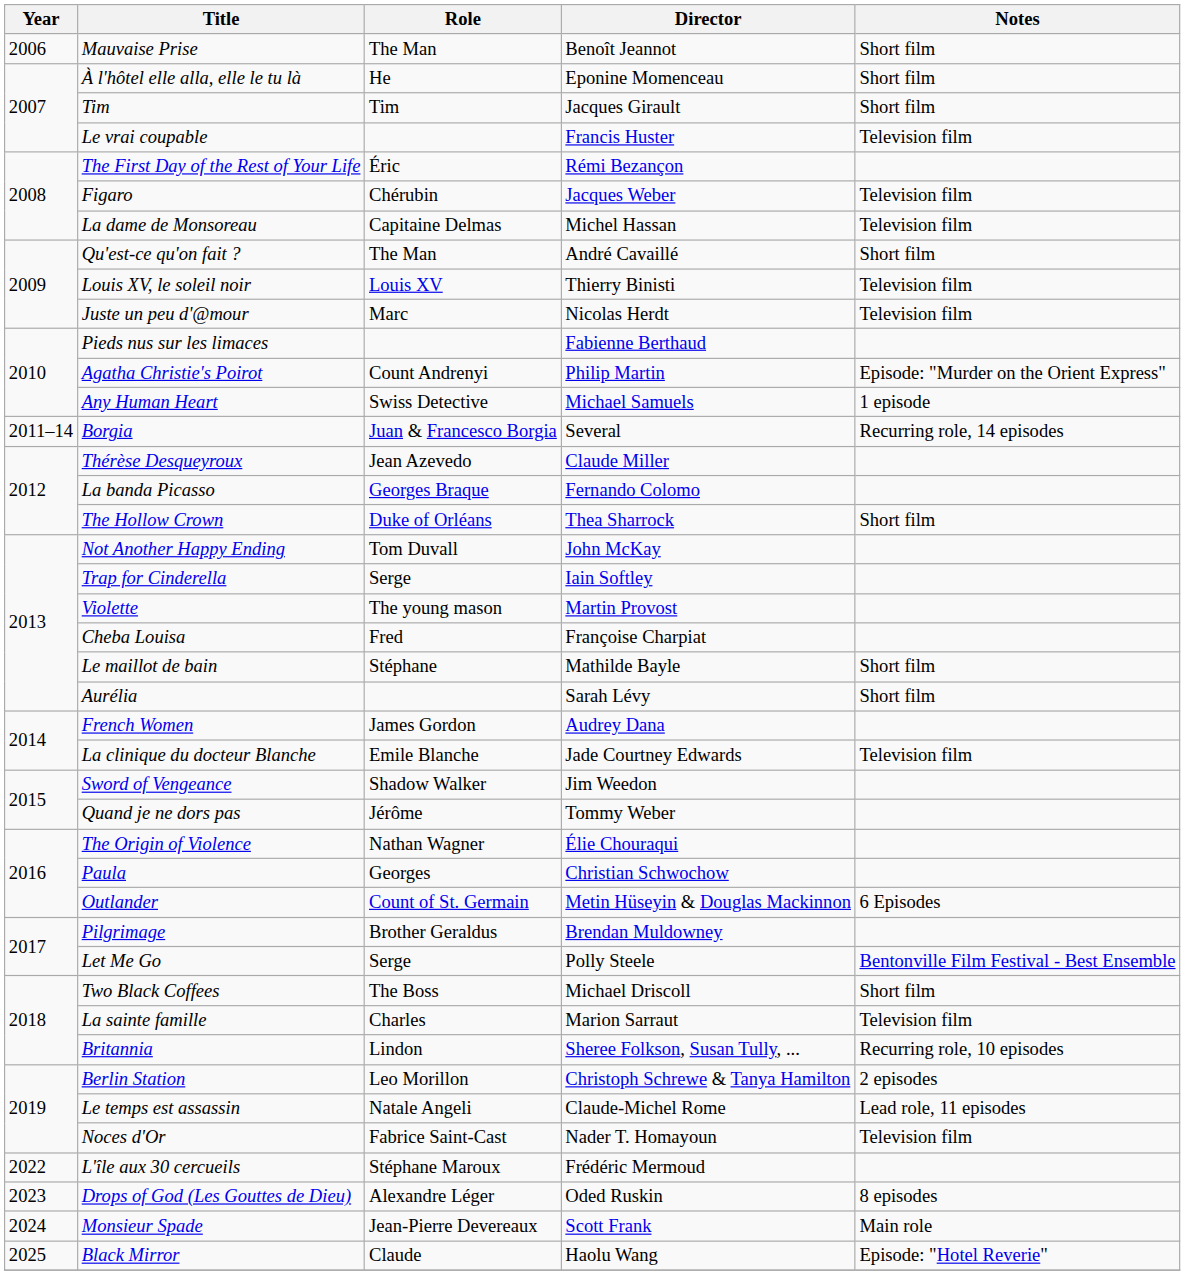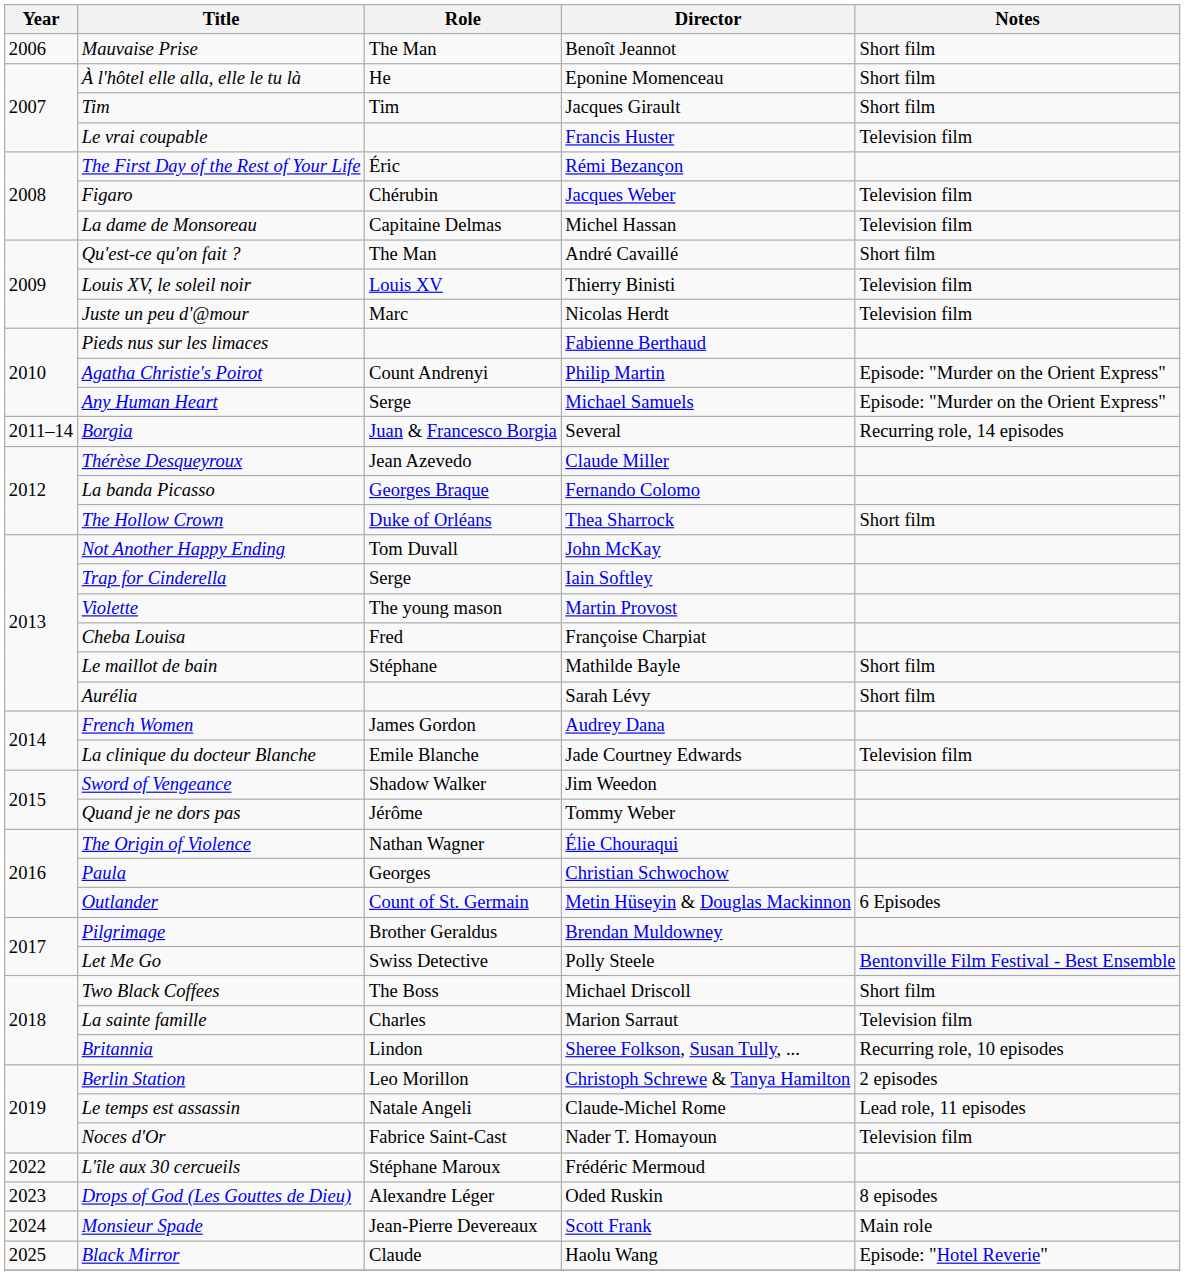Any Human Heart | Role: Swiss Detective -> Serge
Any Human Heart | Notes: 1 episode -> Episode: "Murder on the Orient Express"
Let Me Go | Role: Serge -> Swiss Detective
